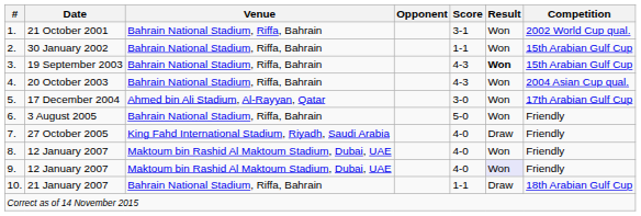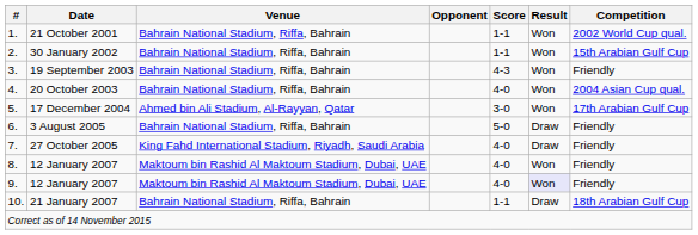21 October 2001 | Score: 3-1 -> 1-1
19 September 2003 | Result: bold -> normal
19 September 2003 | Competition: 15th Arabian Gulf Cup -> Friendly
20 October 2003 | Score: 4-3 -> 4-0
3 August 2005 | Result: Won -> Draw
